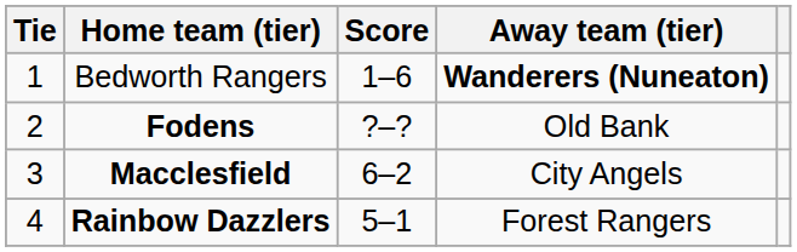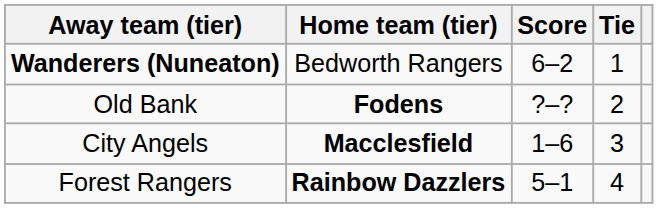columns swapped: Tie <-> Away team (tier)
Bedworth Rangers | Score: 1–6 -> 6–2
Macclesfield | Score: 6–2 -> 1–6
